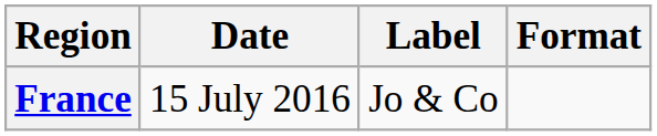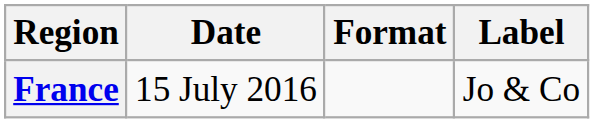columns swapped: Format <-> Label
